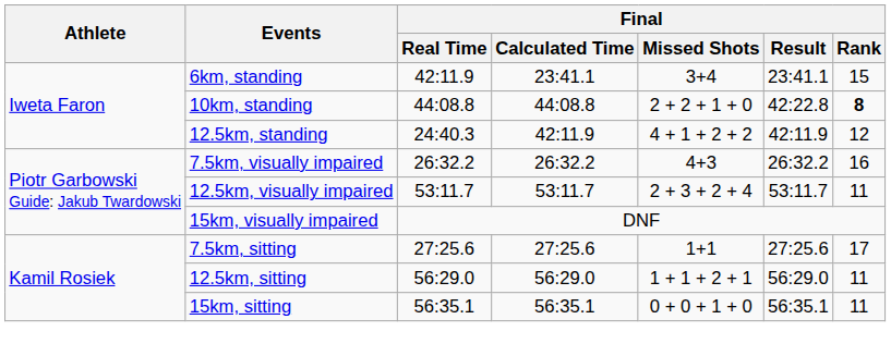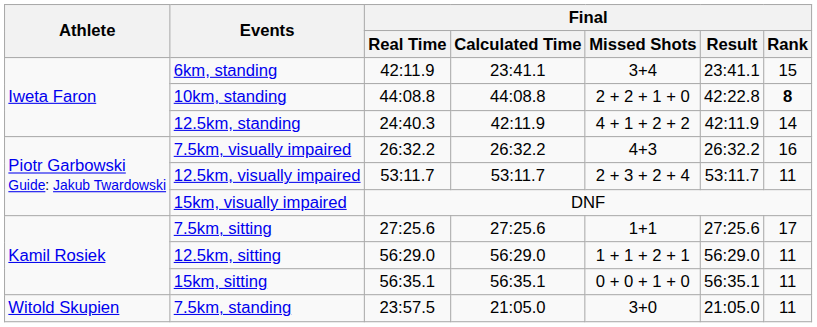12.5km, standing | Final / Rank: 12 -> 14
+ row: Witold Skupien | 7.5km, standing | 23:57.5 | 21:05.0 | 3+0 | 21:05.0 | 11
